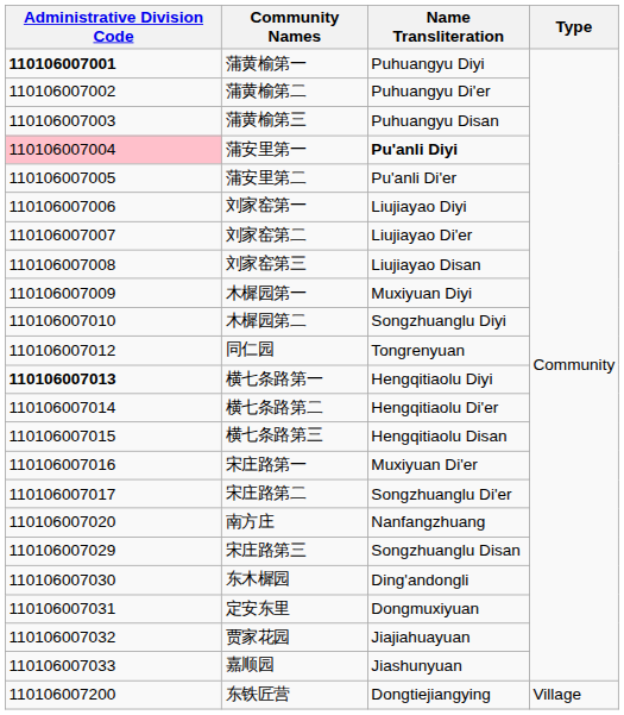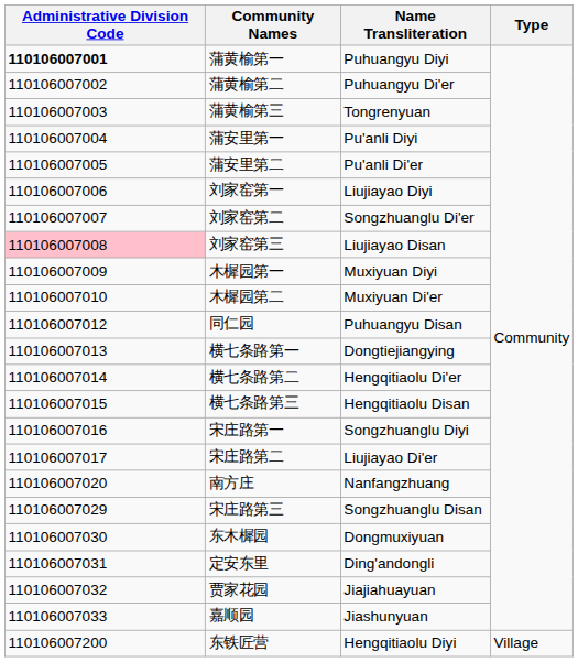蒲黄榆第三 | Name Transliteration: Puhuangyu Disan -> Tongrenyuan
蒲安里第一 | Administrative Division Code: pink background -> no background
蒲安里第一 | Name Transliteration: bold -> normal
刘家窑第二 | Name Transliteration: Liujiayao Di'er -> Songzhuanglu Di'er
刘家窑第三 | Administrative Division Code: no background -> pink background
木樨园第二 | Name Transliteration: Songzhuanglu Diyi -> Muxiyuan Di'er
同仁园 | Name Transliteration: Tongrenyuan -> Puhuangyu Disan
横七条路第一 | Administrative Division Code: bold -> normal
横七条路第一 | Name Transliteration: Hengqitiaolu Diyi -> Dongtiejiangying
宋庄路第一 | Name Transliteration: Muxiyuan Di'er -> Songzhuanglu Diyi
宋庄路第二 | Name Transliteration: Songzhuanglu Di'er -> Liujiayao Di'er
东木樨园 | Name Transliteration: Ding'andongli -> Dongmuxiyuan
定安东里 | Name Transliteration: Dongmuxiyuan -> Ding'andongli
东铁匠营 | Name Transliteration: Dongtiejiangying -> Hengqitiaolu Diyi
